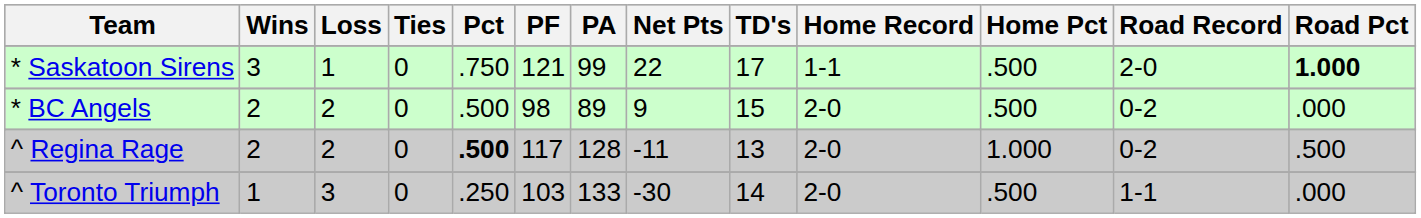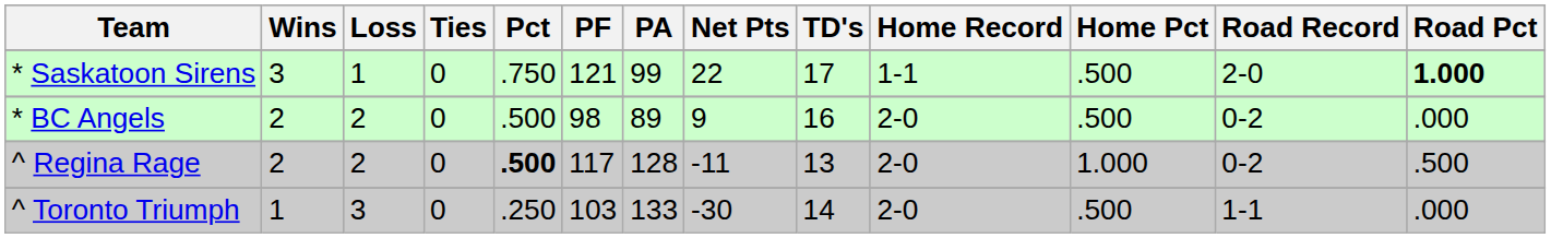* BC Angels | TD's: 15 -> 16
